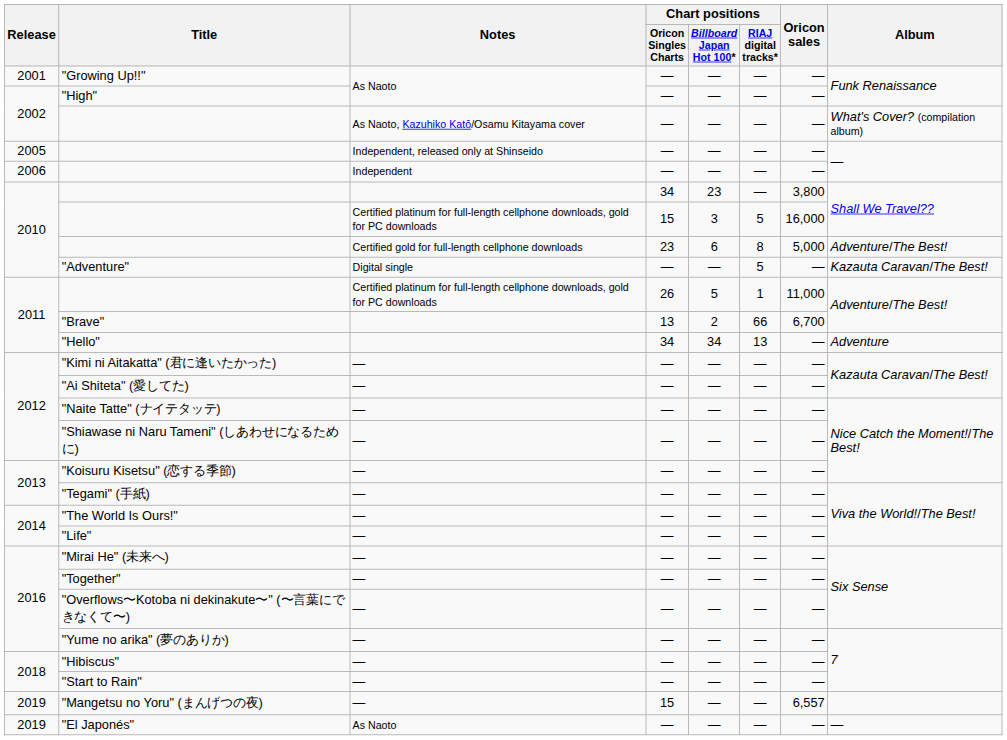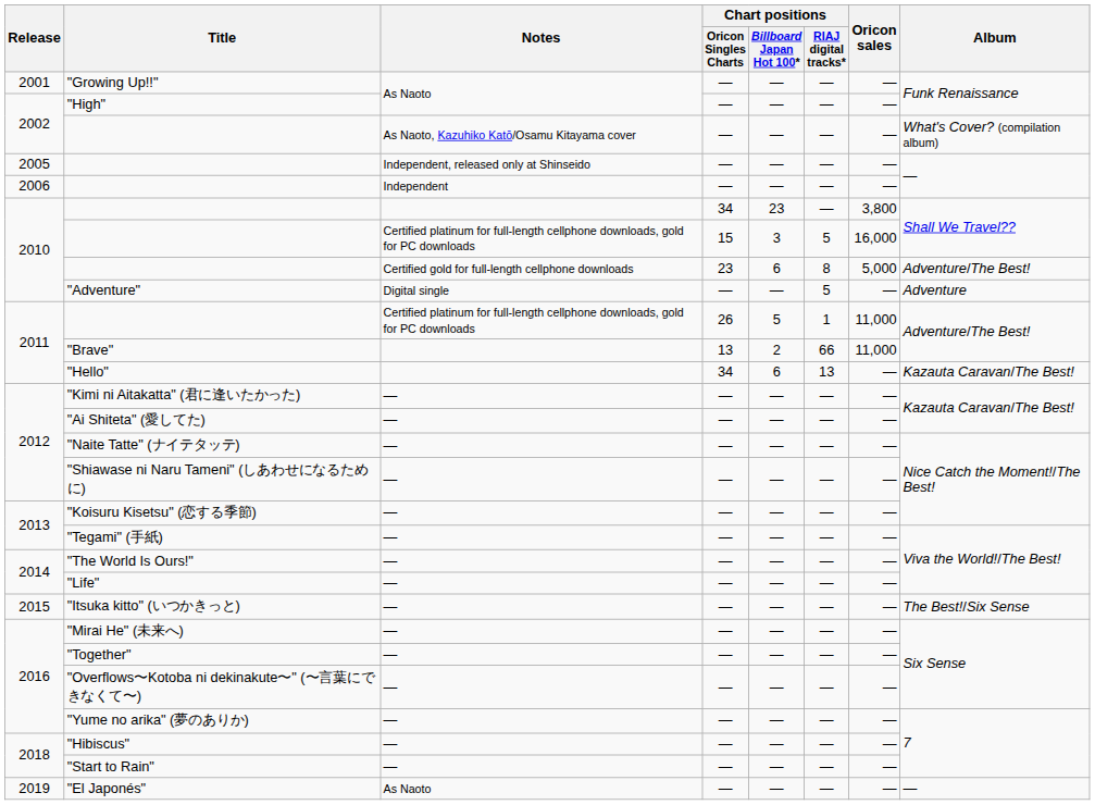"Adventure" | Album: Kazauta Caravan/The Best! -> Adventure
"Brave" | Oricon sales: 6,700 -> 11,000
"Hello" | Chart positions / Billboard Japan Hot 100*: 34 -> 6
"Hello" | Album: Adventure -> Kazauta Caravan/The Best!
+ row: 2015 | "Itsuka kitto" (いつかきっと) | — | — | — | — | — | The Best!/Six Sense
- row: 2019 | "Mangetsu no Yoru" (まんげつの夜) | — | 15 | — | — | 6,557
